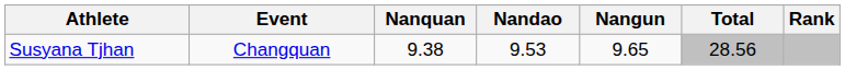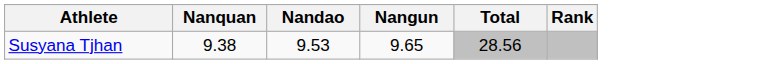- column: Event | Changquan
